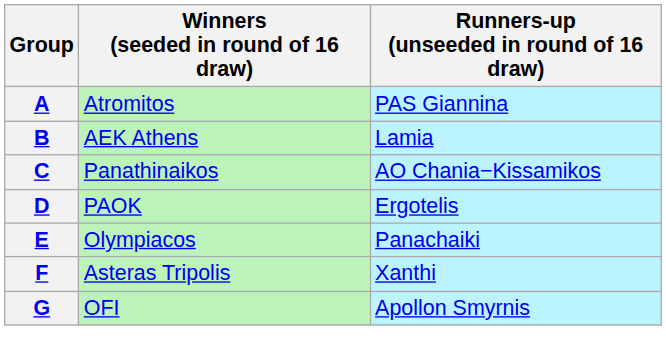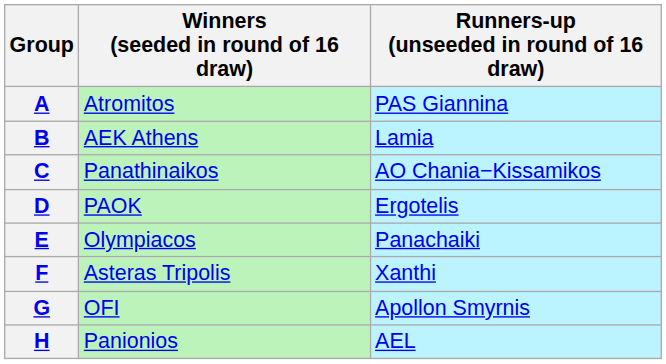+ row: H | Panionios | AEL
